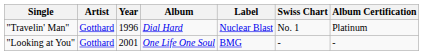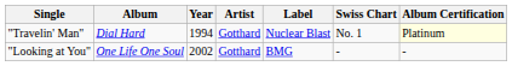columns swapped: Album <-> Artist
"Travelin' Man" | Year: 1996 -> 1994
"Travelin' Man" | Album Certification: no background -> lightyellow background
"Looking at You" | Year: 2001 -> 2002
